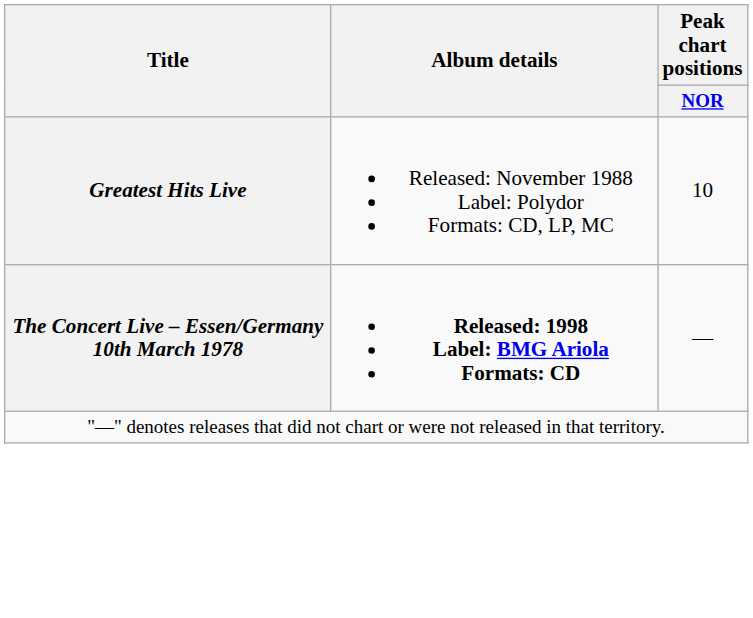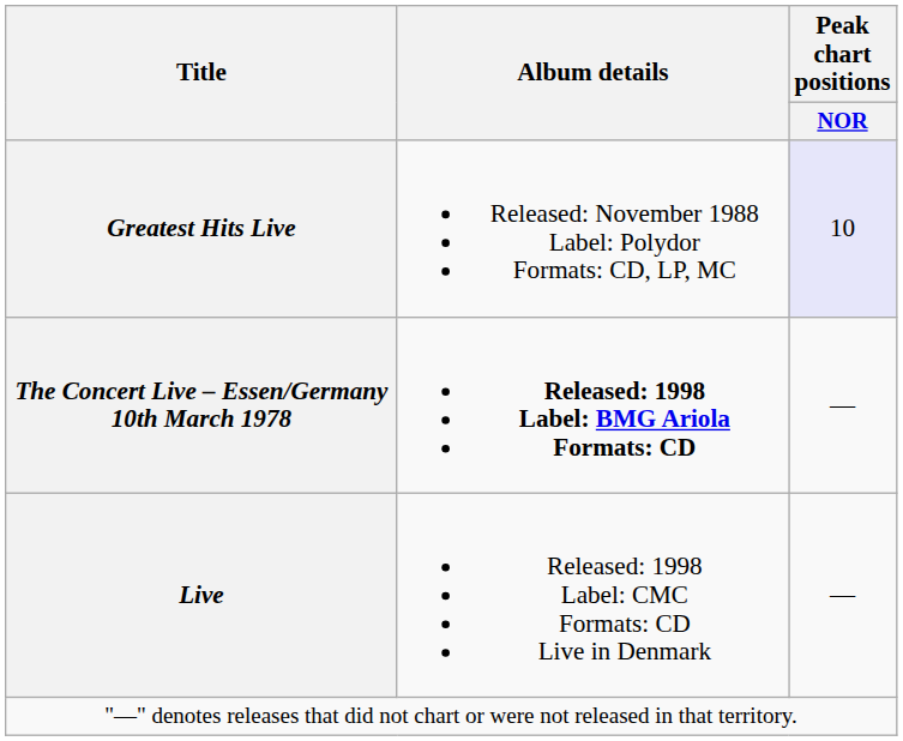Greatest Hits Live | Peak chart positions / NOR: no background -> lavender background
+ row: Live | Released: 1998 Label: CMC Formats: CD Live in Denmark | —
